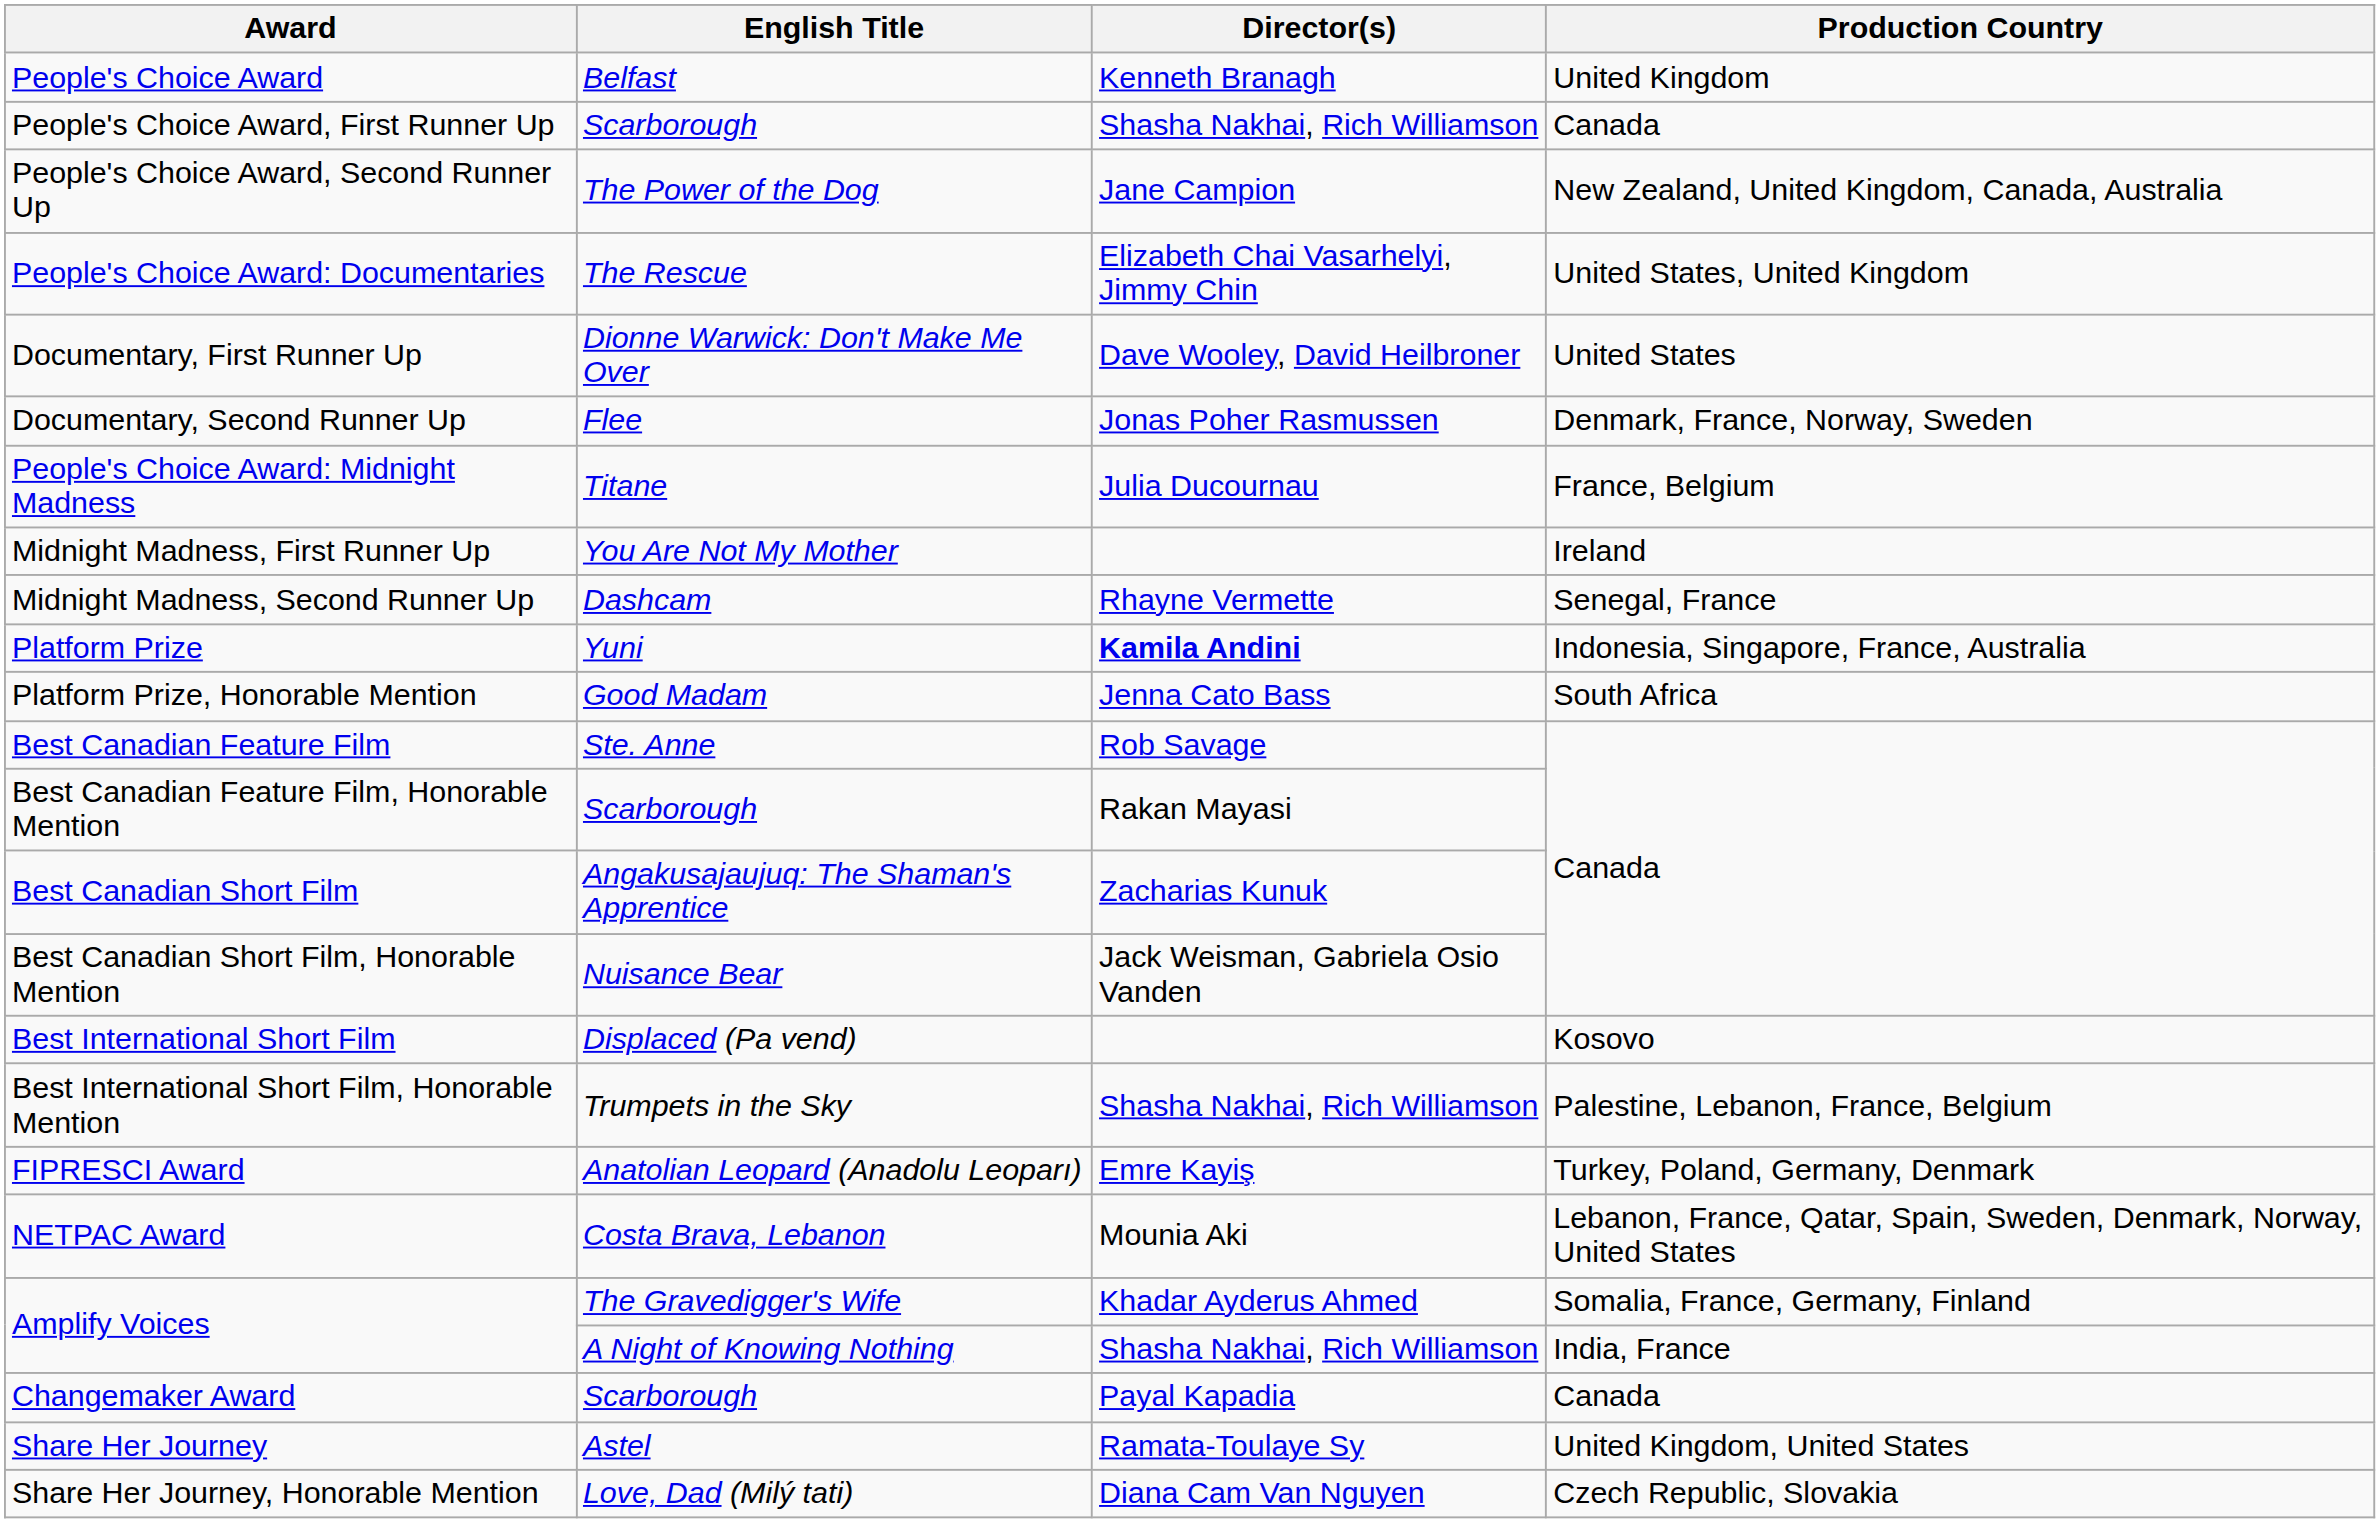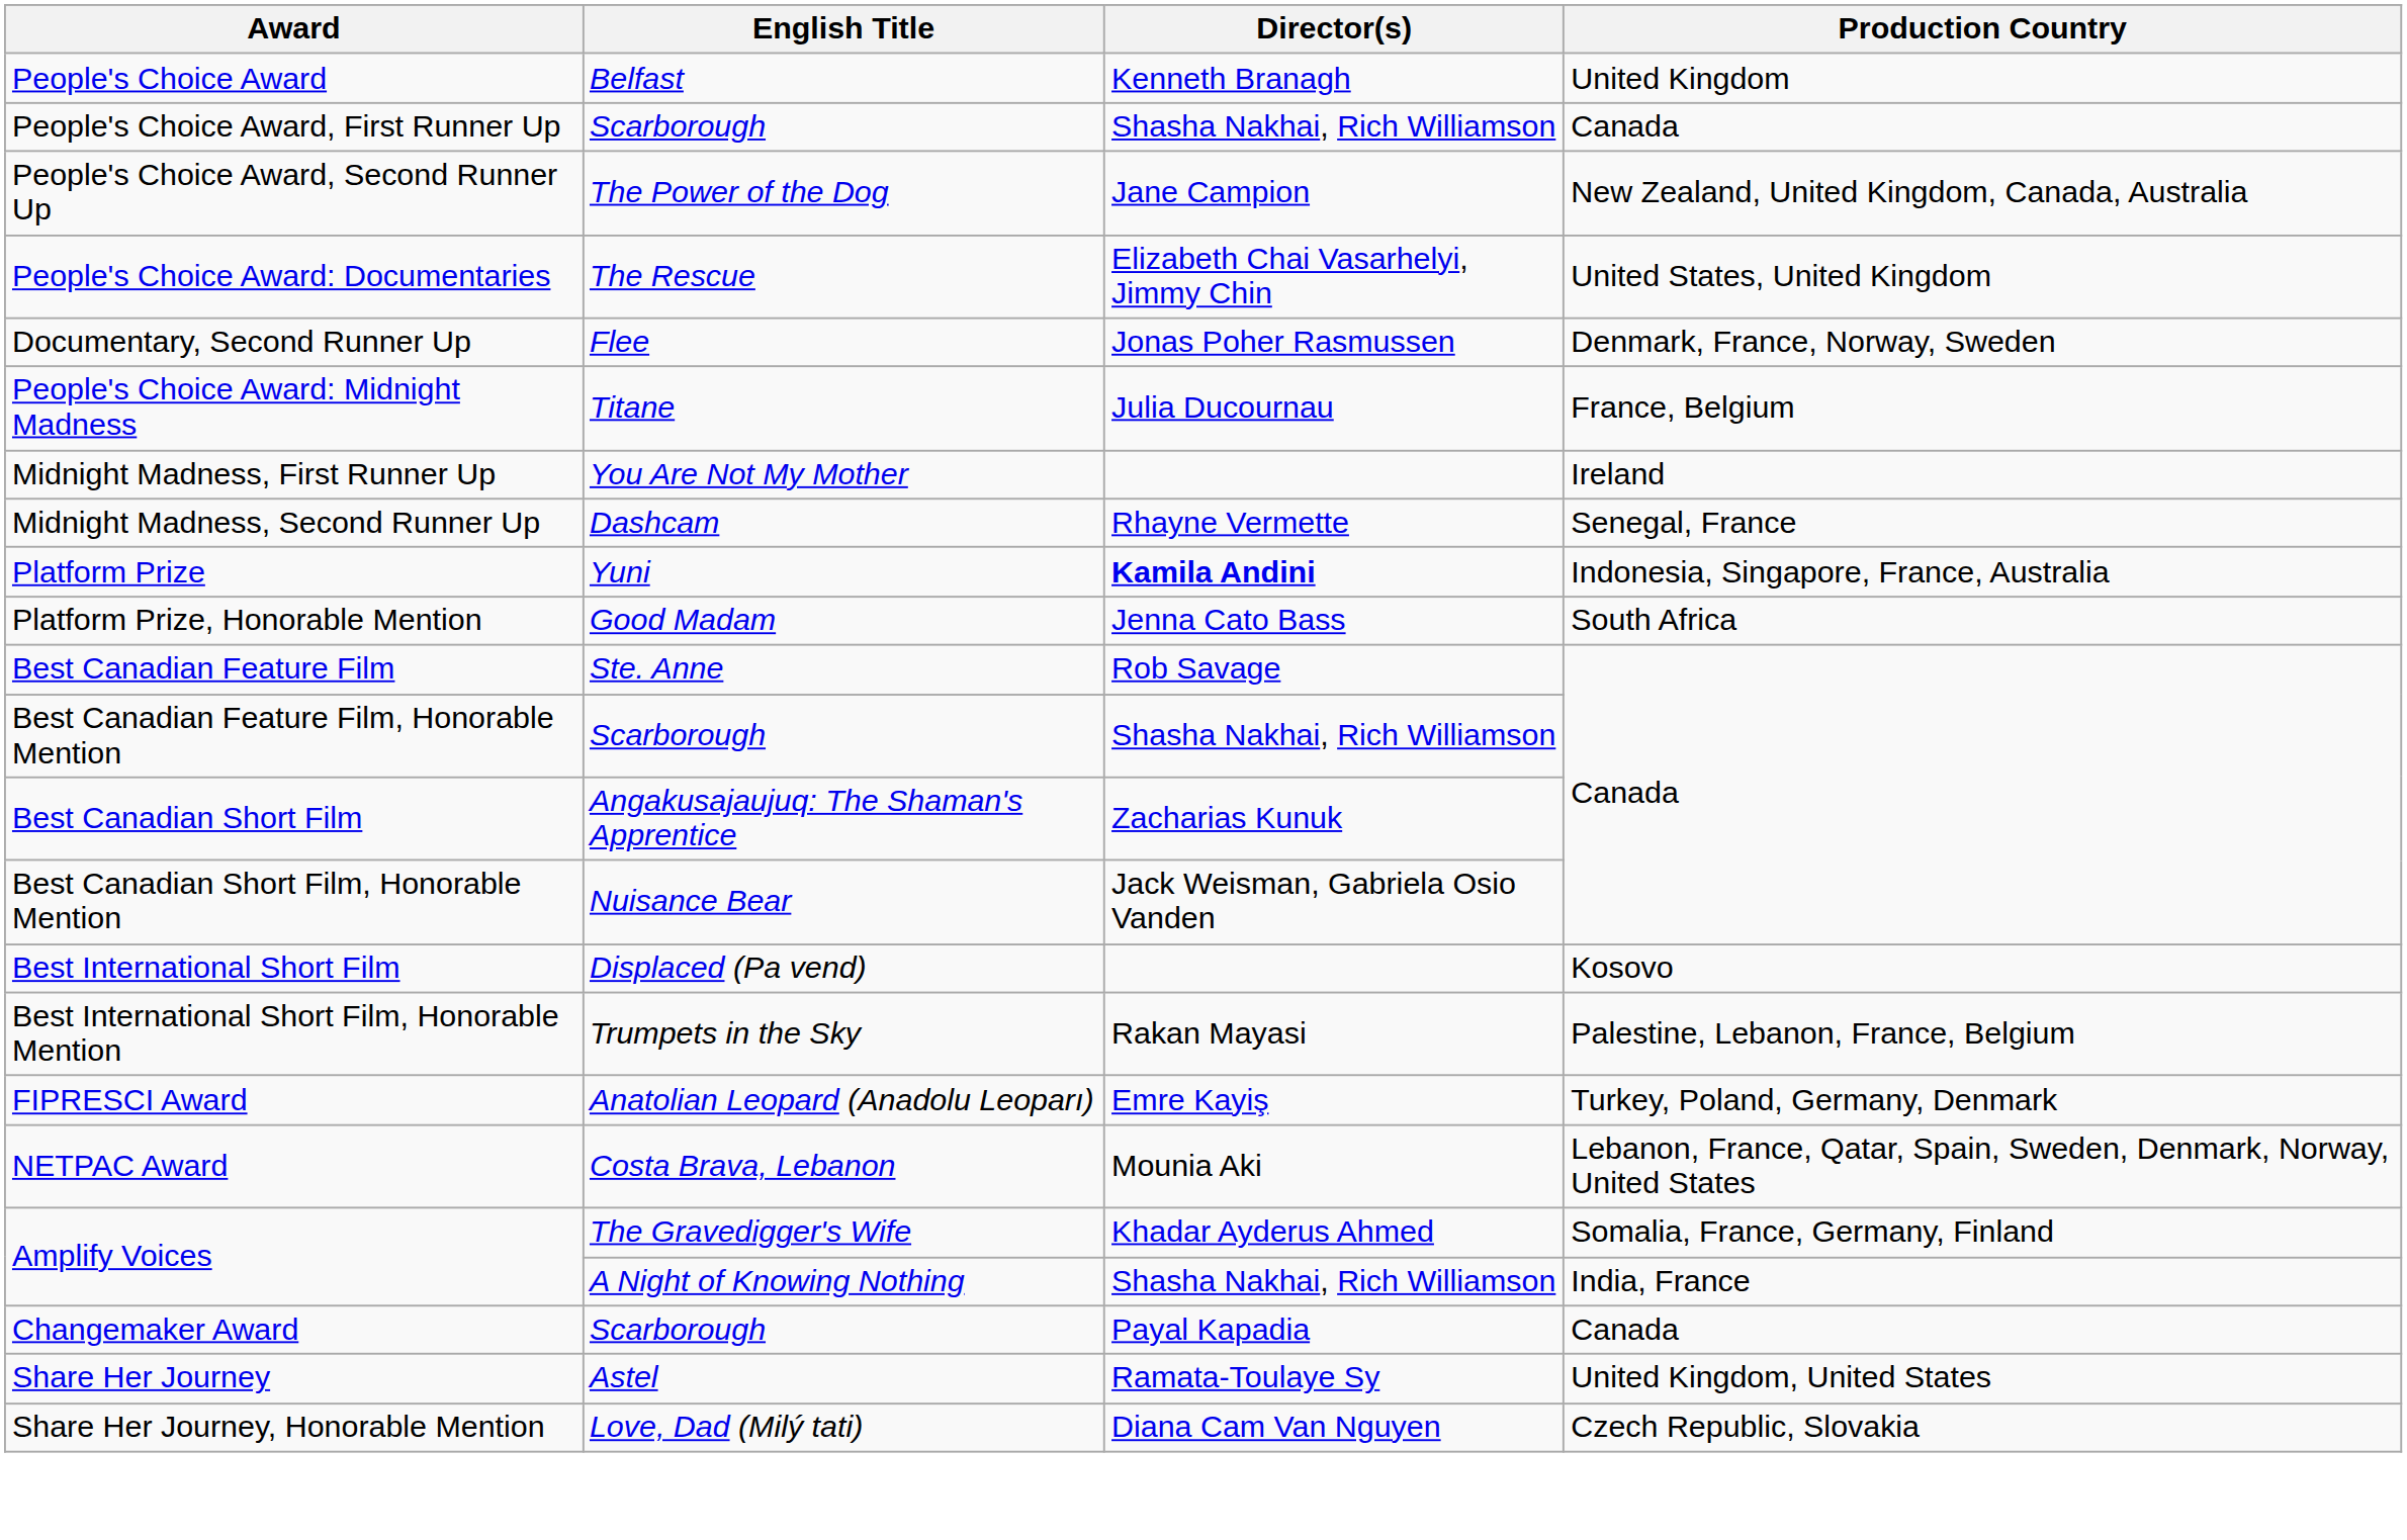- row: Documentary, First Runner Up | Dionne Warwick: Don't Make Me Over | Dave Wooley, David Heilbroner | United States
Best Canadian Feature Film, Honorable Mention | Director(s): Rakan Mayasi -> Shasha Nakhai, Rich Williamson
Best International Short Film, Honorable Mention | Director(s): Shasha Nakhai, Rich Williamson -> Rakan Mayasi
